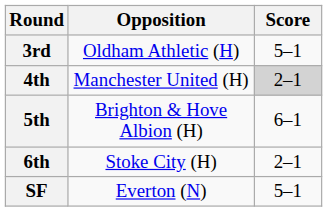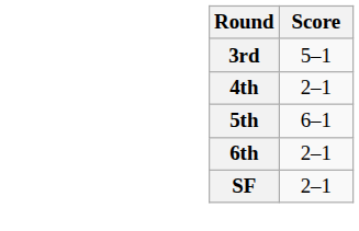- column: Opposition | Oldham Athletic (H) | Manchester United (H) | Brighton & Hove Albion (H) | Stoke City (H) | Everton (N)
4th | Score: lightgrey background -> no background
SF | Score: 5–1 -> 2–1
